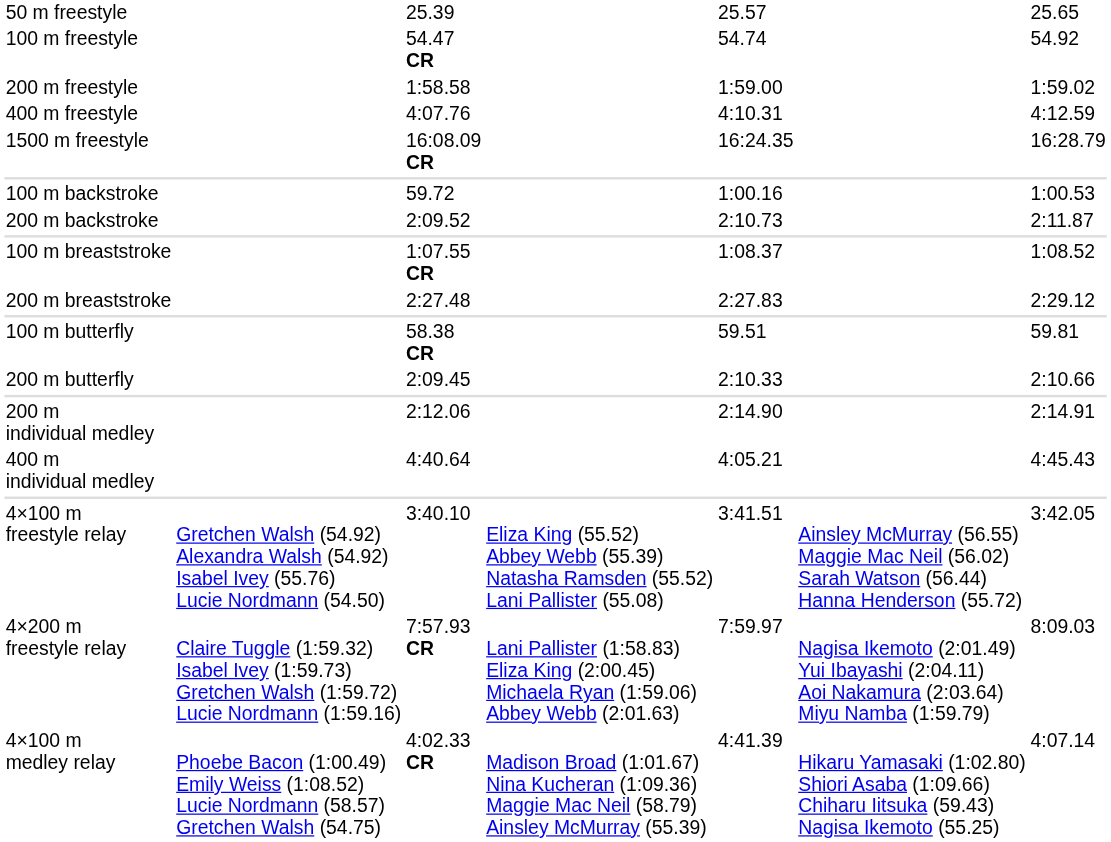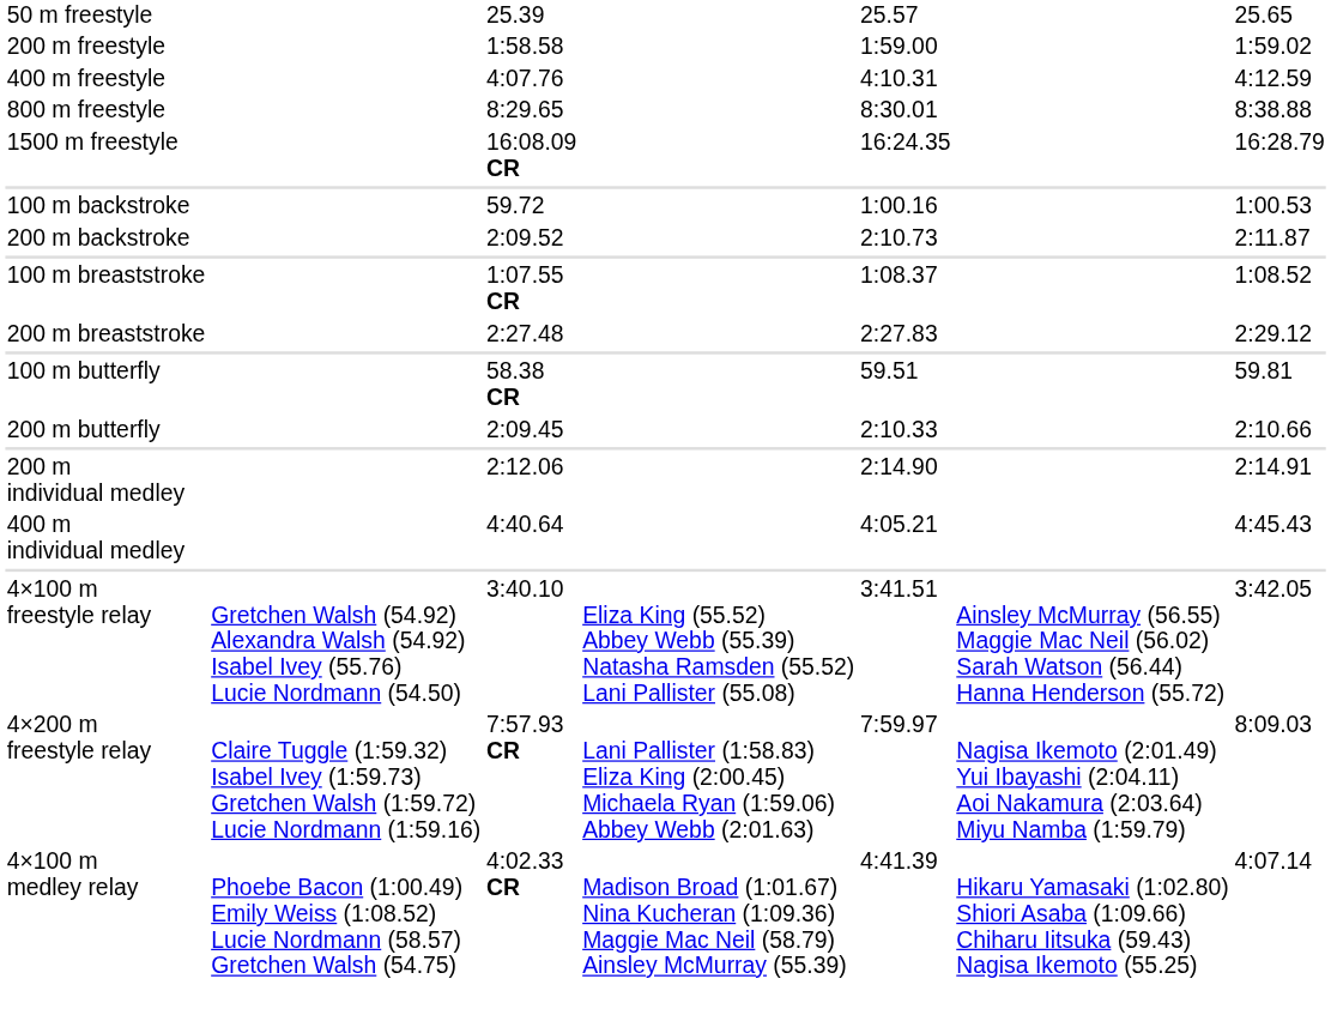- row: 100 m freestyle | 54.47 CR | 54.74 | 54.92
+ row: 800 m freestyle | 8:29.65 | 8:30.01 | 8:38.88
